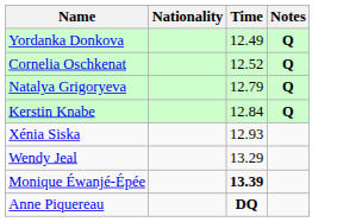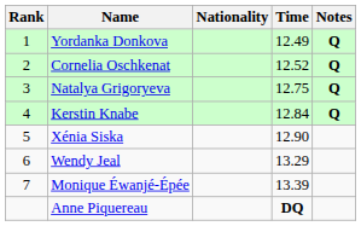+ column: Rank | 1 | 2 | 3 | 4 | 5 | 6 | 7
Natalya Grigoryeva | Time: 12.79 -> 12.75
Xénia Siska | Time: 12.93 -> 12.90
Monique Éwanjé-Épée | Time: bold -> normal
